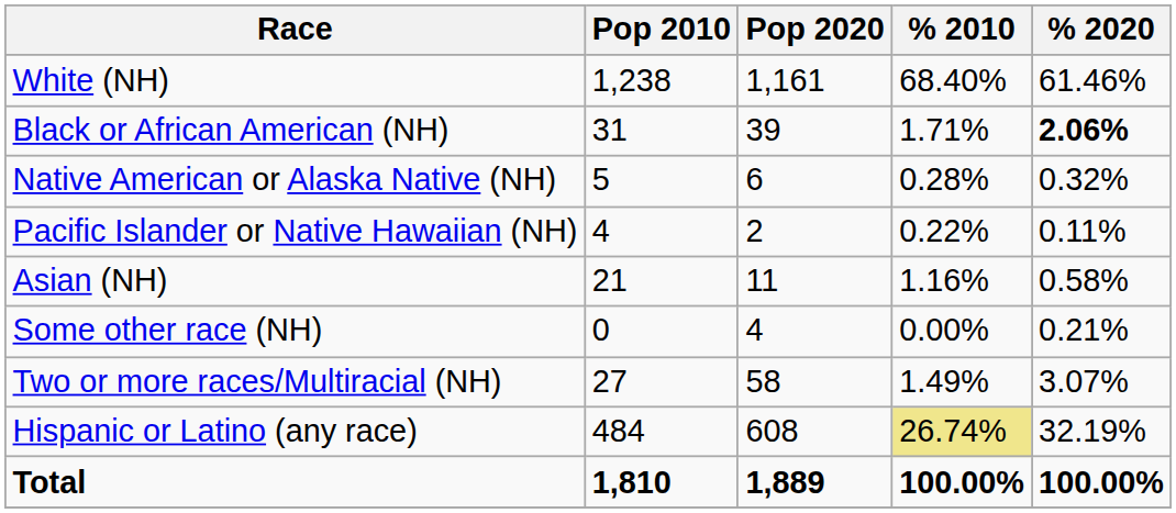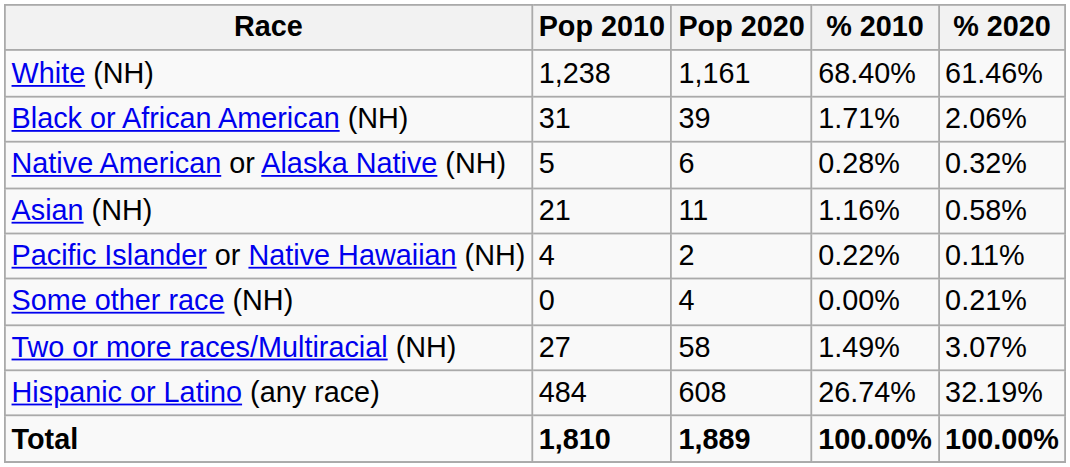Black or African American (NH) | % 2020: bold -> normal
rows swapped: Asian (NH) <-> Pacific Islander or Native Hawaiian (NH)
Hispanic or Latino (any race) | % 2010: khaki background -> no background
